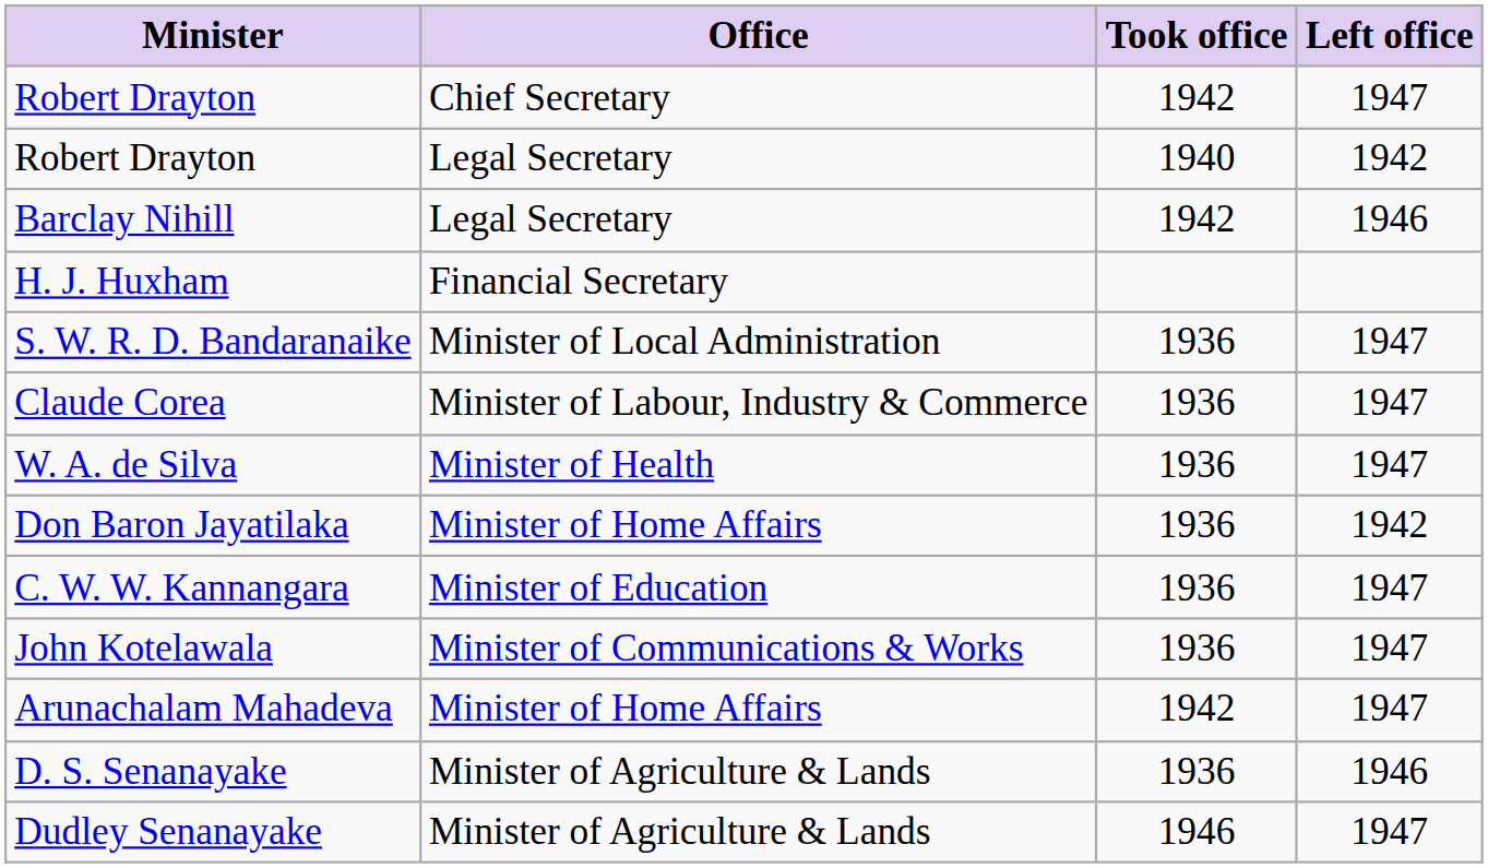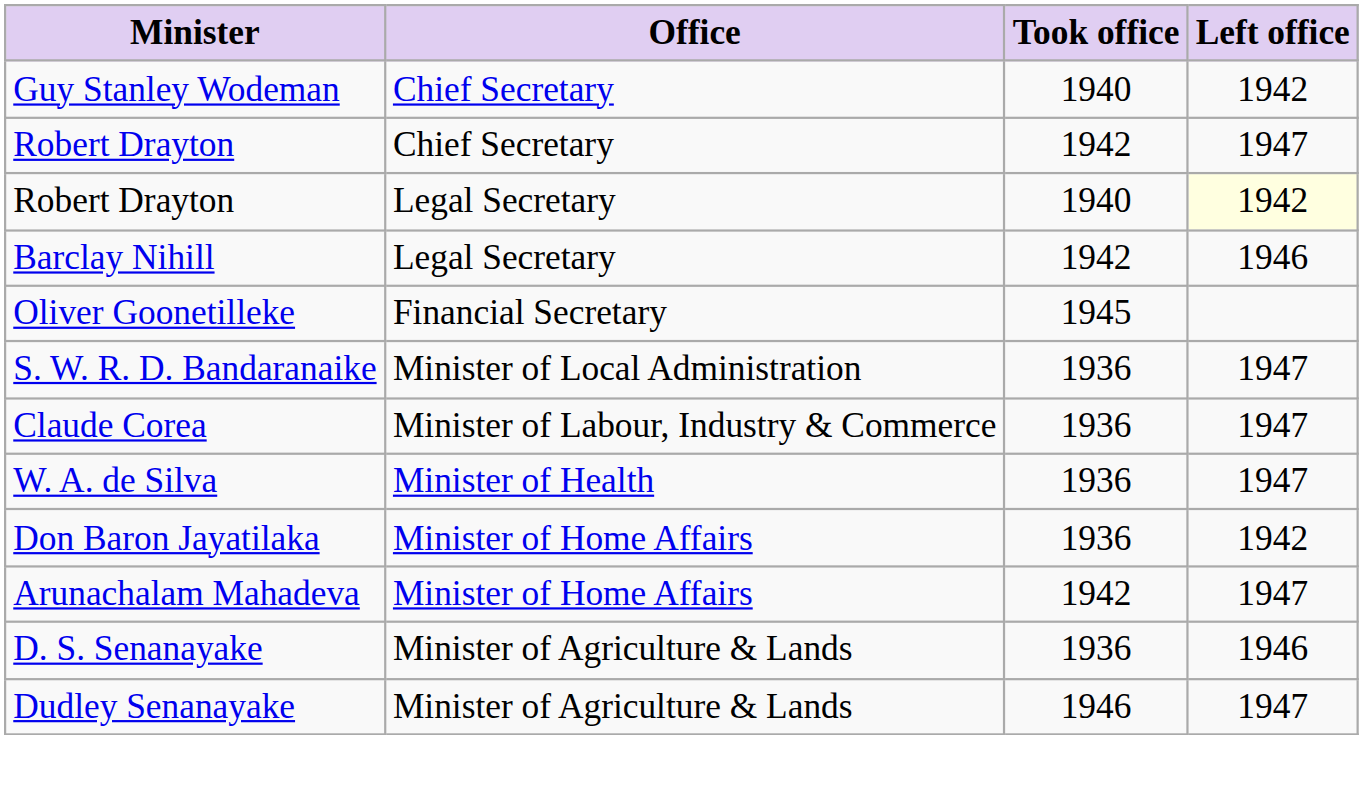+ row: Guy Stanley Wodeman | Chief Secretary | 1940 | 1942
Robert Drayton / Legal Secretary | Left office: no background -> lightyellow background
- row: H. J. Huxham | Financial Secretary
+ row: Oliver Goonetilleke | Financial Secretary | 1945
- row: C. W. W. Kannangara | Minister of Education | 1936 | 1947
- row: John Kotelawala | Minister of Communications & Works | 1936 | 1947
